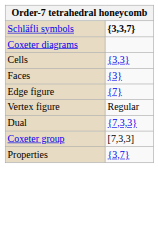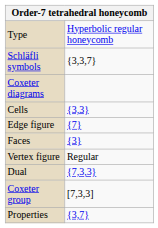+ row: Type | Hyperbolic regular honeycomb
Schläfli symbols | column 2: bold -> normal
rows swapped: Faces <-> Edge figure
